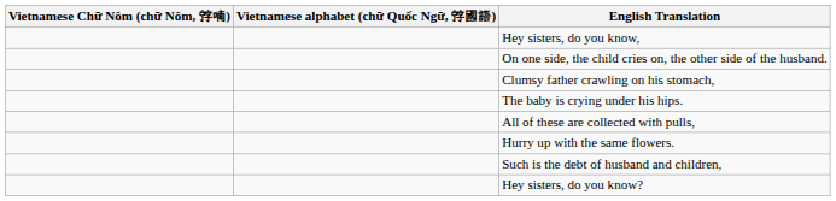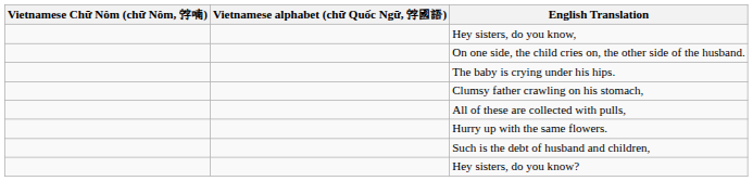rows swapped: Clumsy father crawling on his stomach, <-> The baby is crying under his hips.
